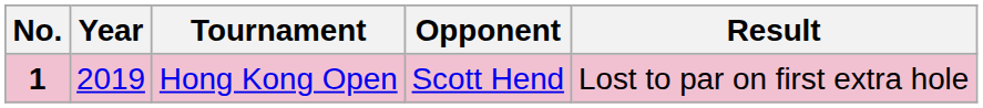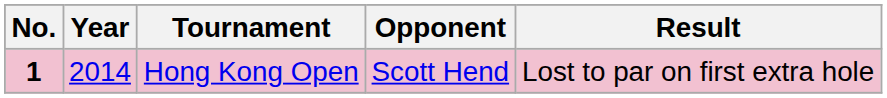Hong Kong Open | Year: 2019 -> 2014
